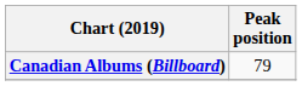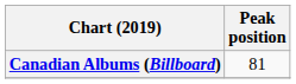Canadian Albums (Billboard) | Peak position: 79 -> 81
